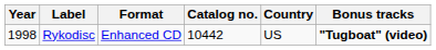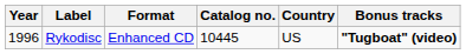Rykodisc | Year: 1998 -> 1996
Rykodisc | Catalog no.: 10442 -> 10445
